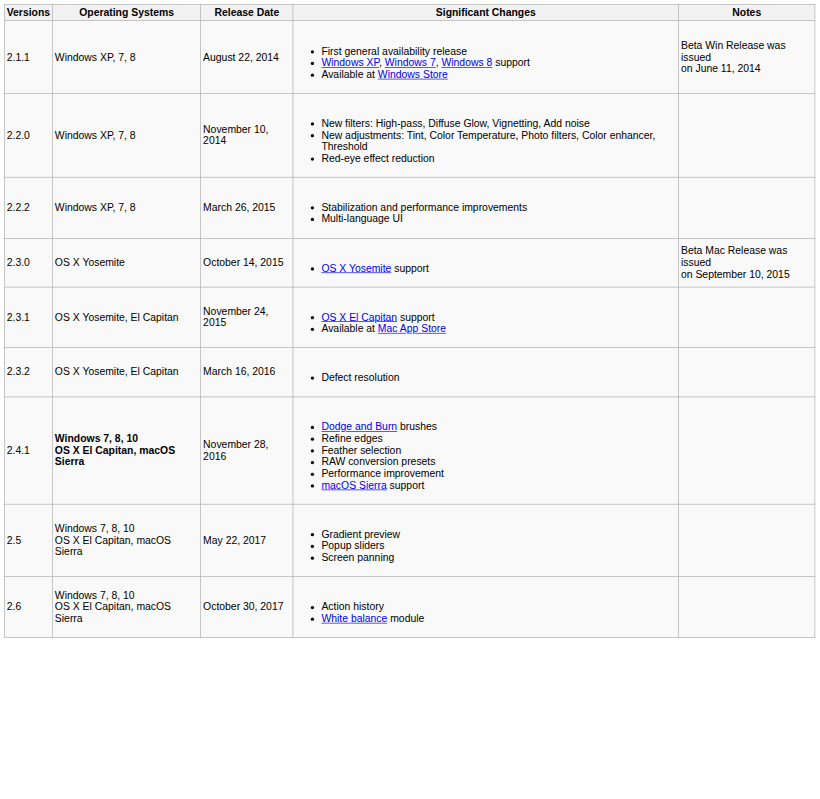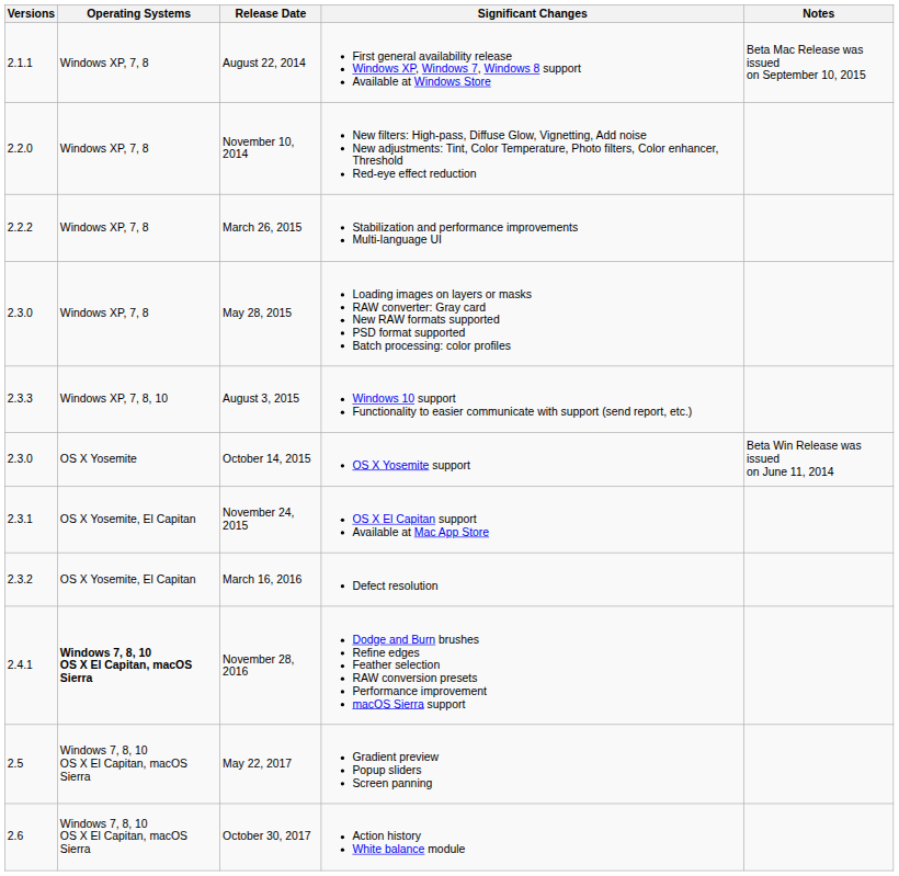August 22, 2014 | Notes: Beta Win Release was issued on June 11, 2014 -> Beta Mac Release was issued on September 10, 2015
+ row: 2.3.0 | Windows XP, 7, 8 | May 28, 2015 | Loading images on layers or masks RAW converter: Gray card New RAW formats supported PSD format supported Batch processing: color profiles
+ row: 2.3.3 | Windows XP, 7, 8, 10 | August 3, 2015 | Windows 10 support Functionality to easier communicate with support (send report, etc.)
October 14, 2015 | Notes: Beta Mac Release was issued on September 10, 2015 -> Beta Win Release was issued on June 11, 2014
